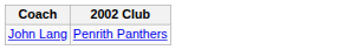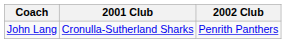+ column: 2001 Club | Cronulla-Sutherland Sharks
